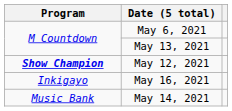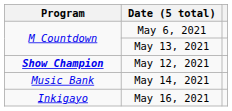rows swapped: May 14, 2021 <-> May 16, 2021
